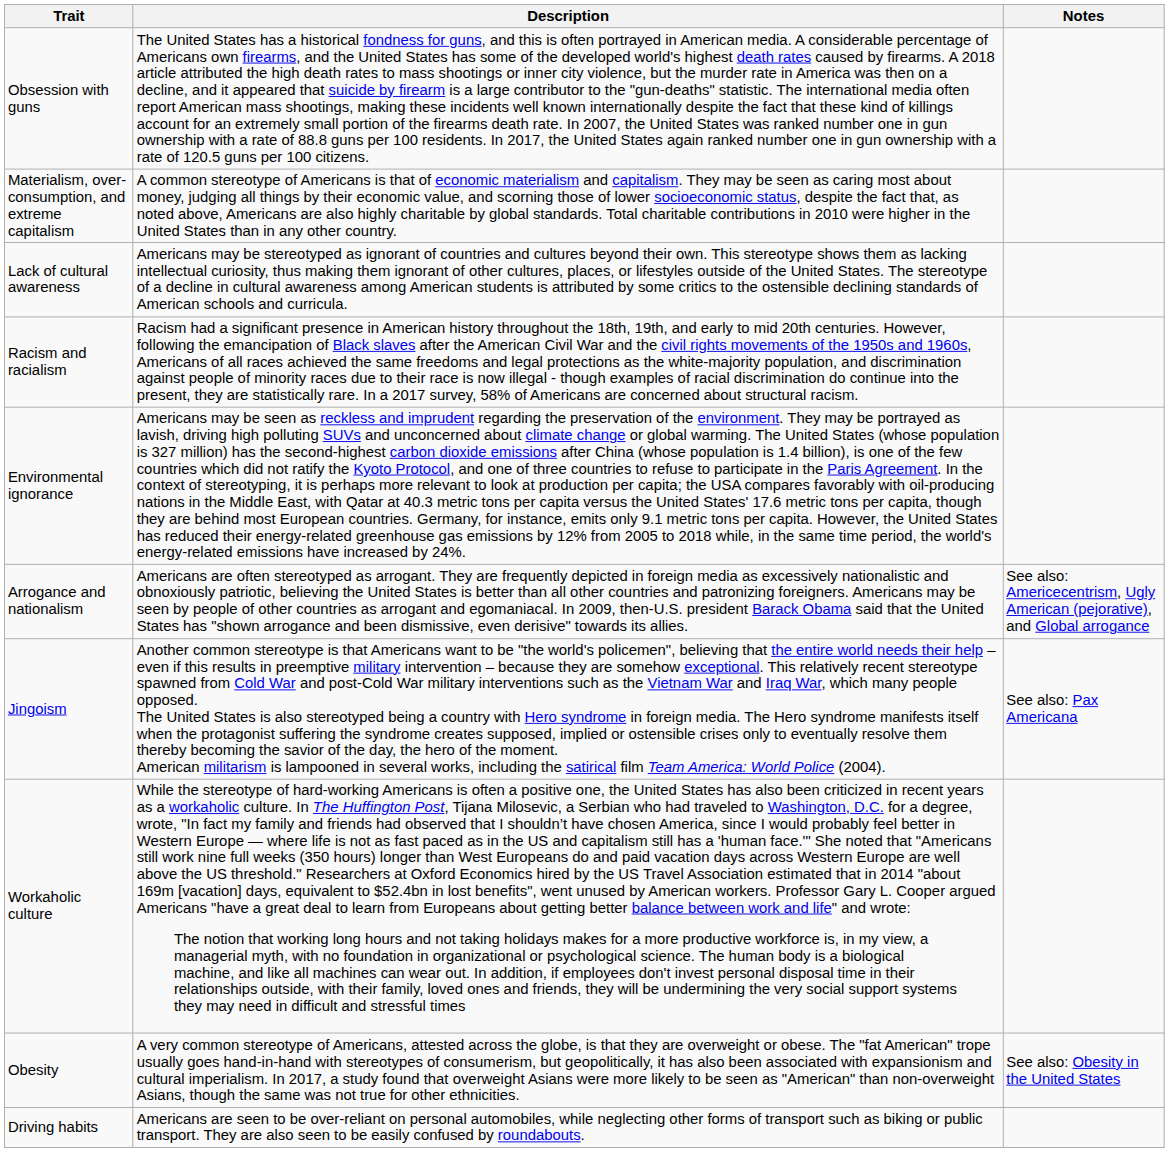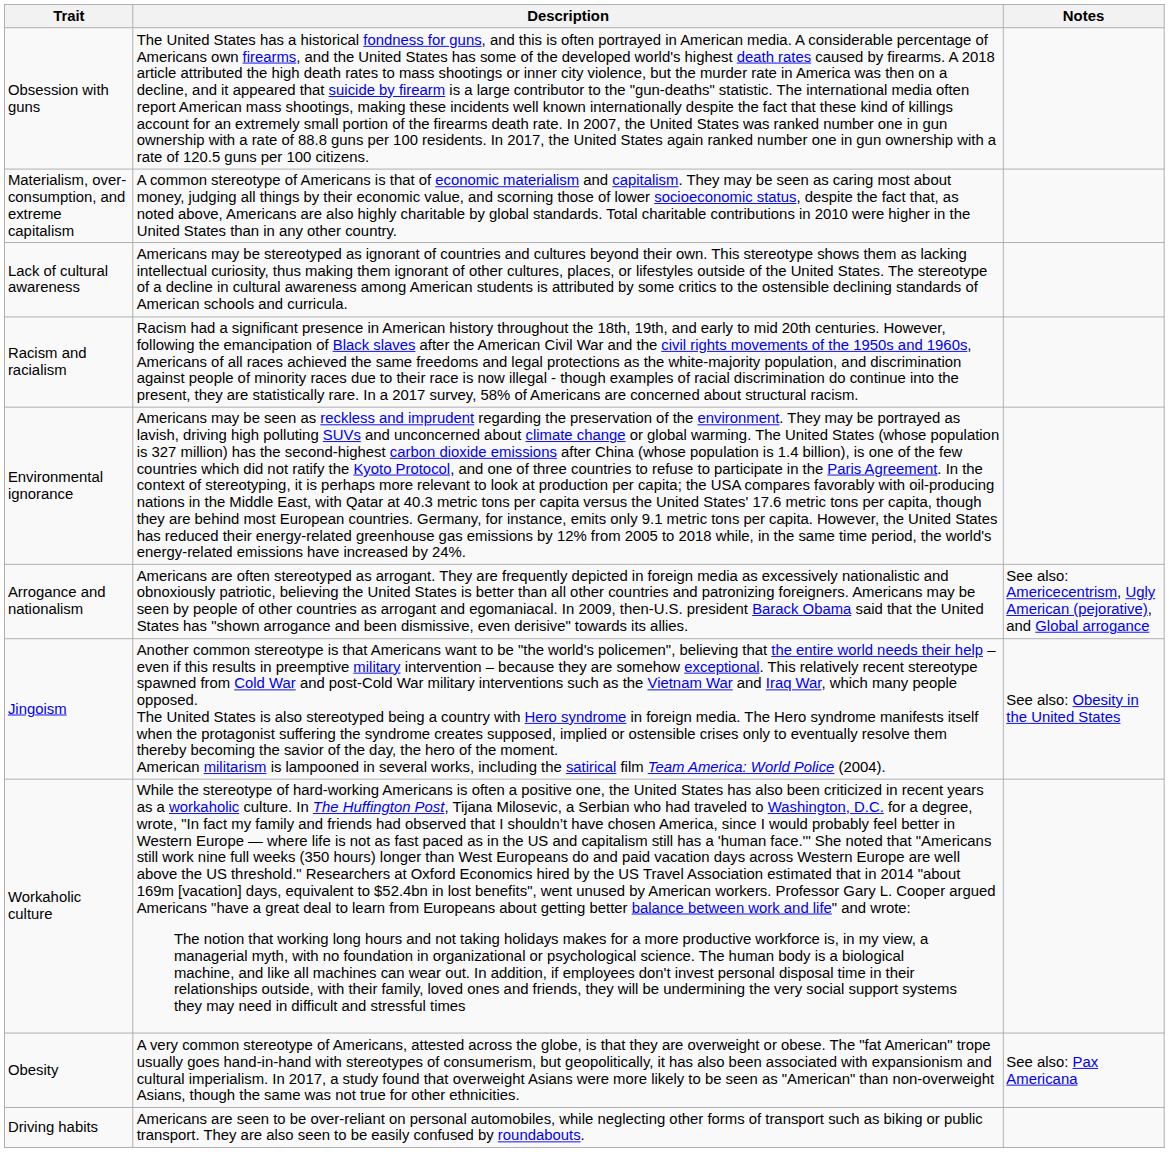Jingoism | Notes: See also: Pax Americana -> See also: Obesity in the United States
Obesity | Notes: See also: Obesity in the United States -> See also: Pax Americana
